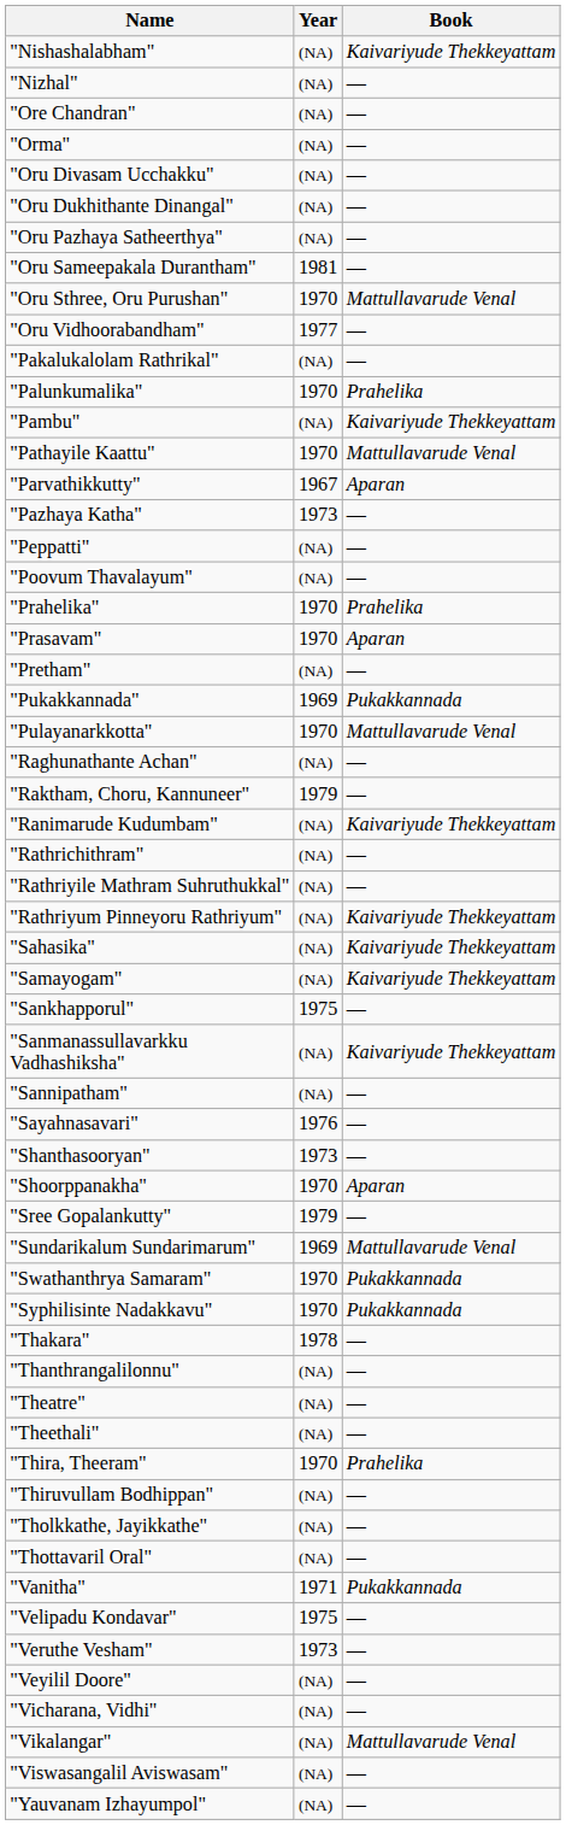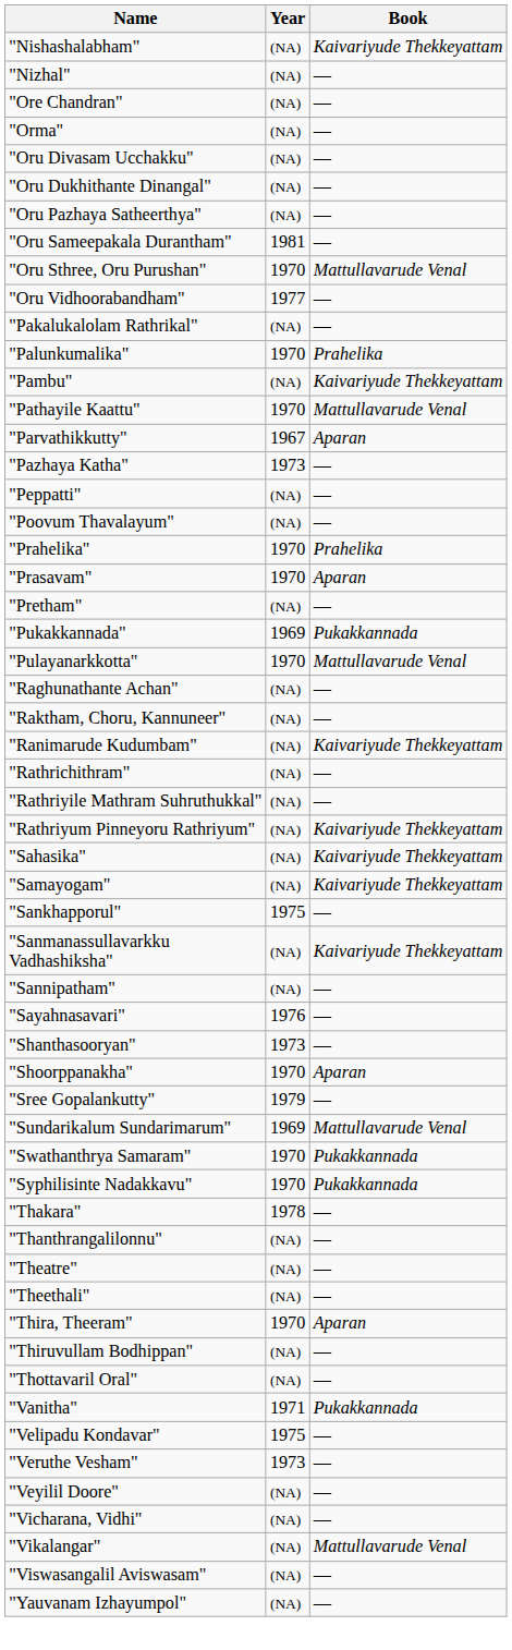"Raktham, Choru, Kannuneer" | Year: 1979 -> (NA)
"Thira, Theeram" | Book: Prahelika -> Aparan
- row: "Tholkkathe, Jayikkathe" | (NA) | —
